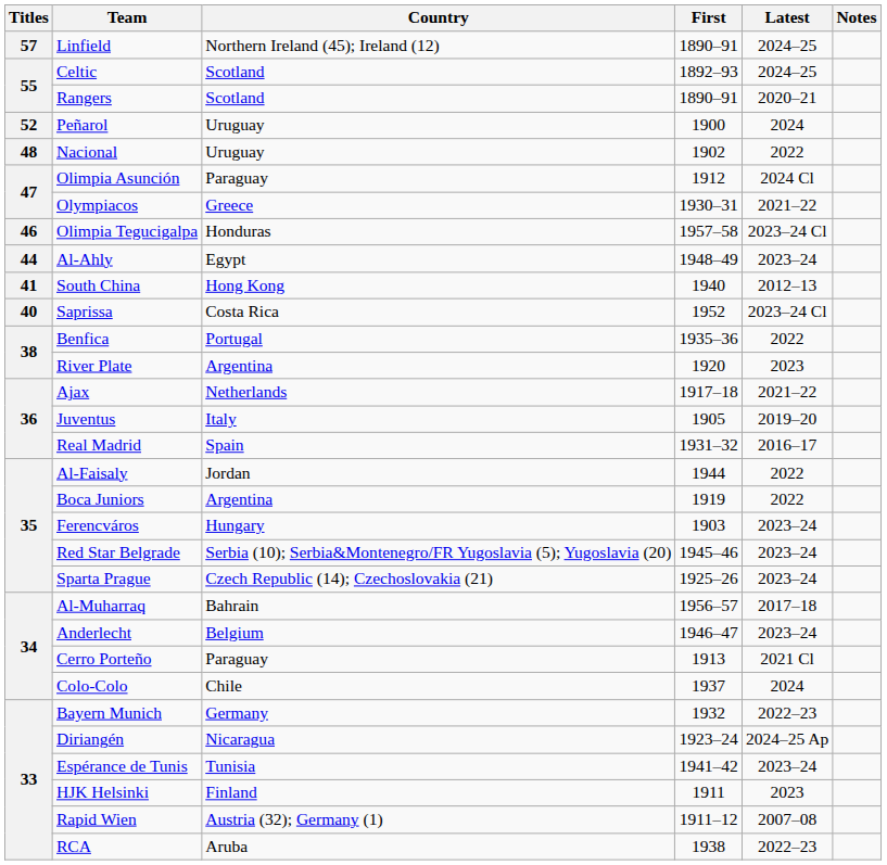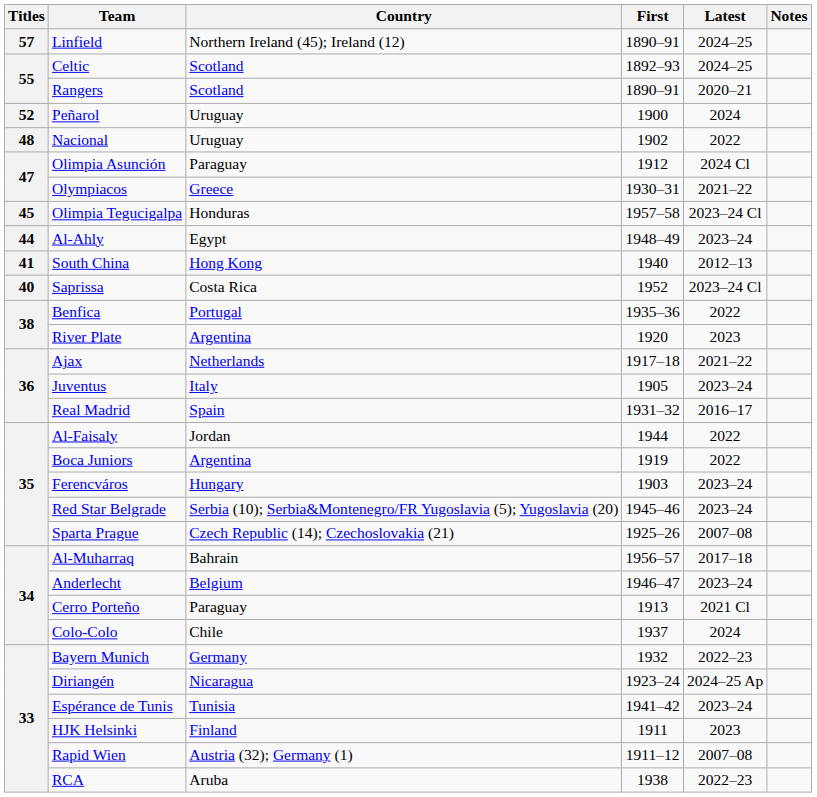Olimpia Tegucigalpa | Titles: 46 -> 45
Juventus | Latest: 2019–20 -> 2023–24
Sparta Prague | Latest: 2023–24 -> 2007–08
